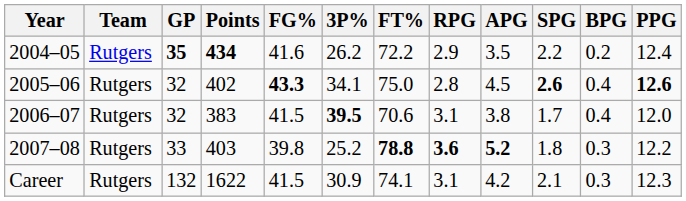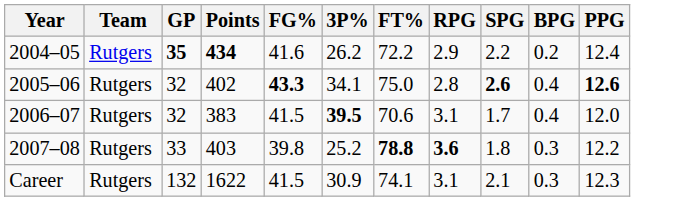- column: APG | 3.5 | 4.5 | 3.8 | 5.2 | 4.2
